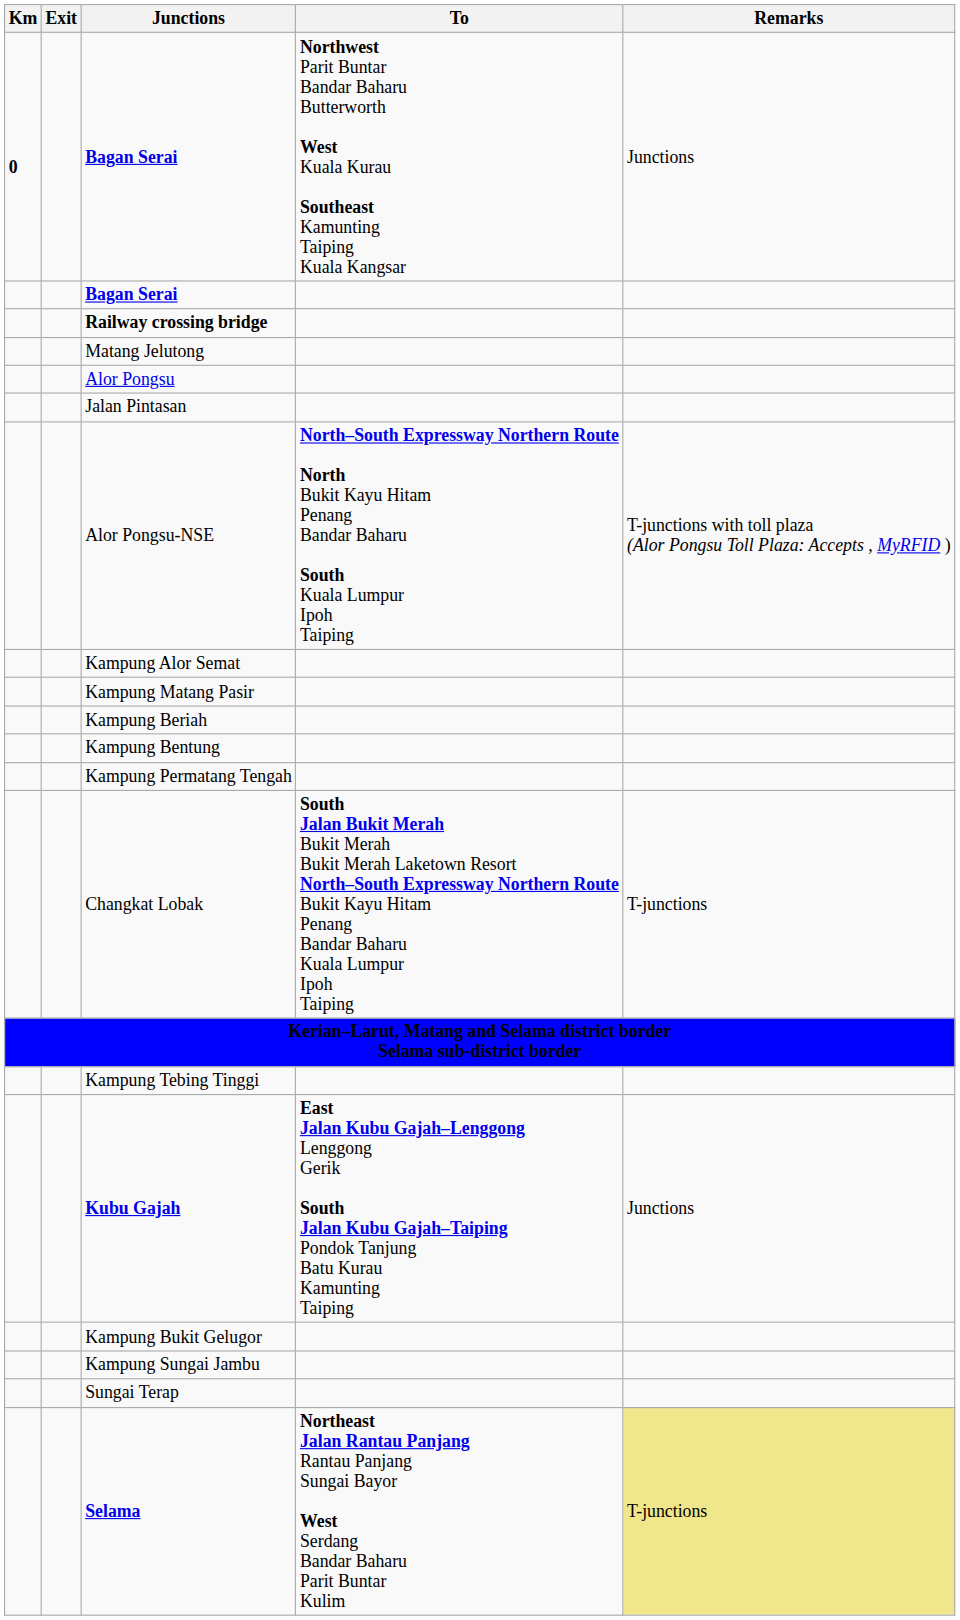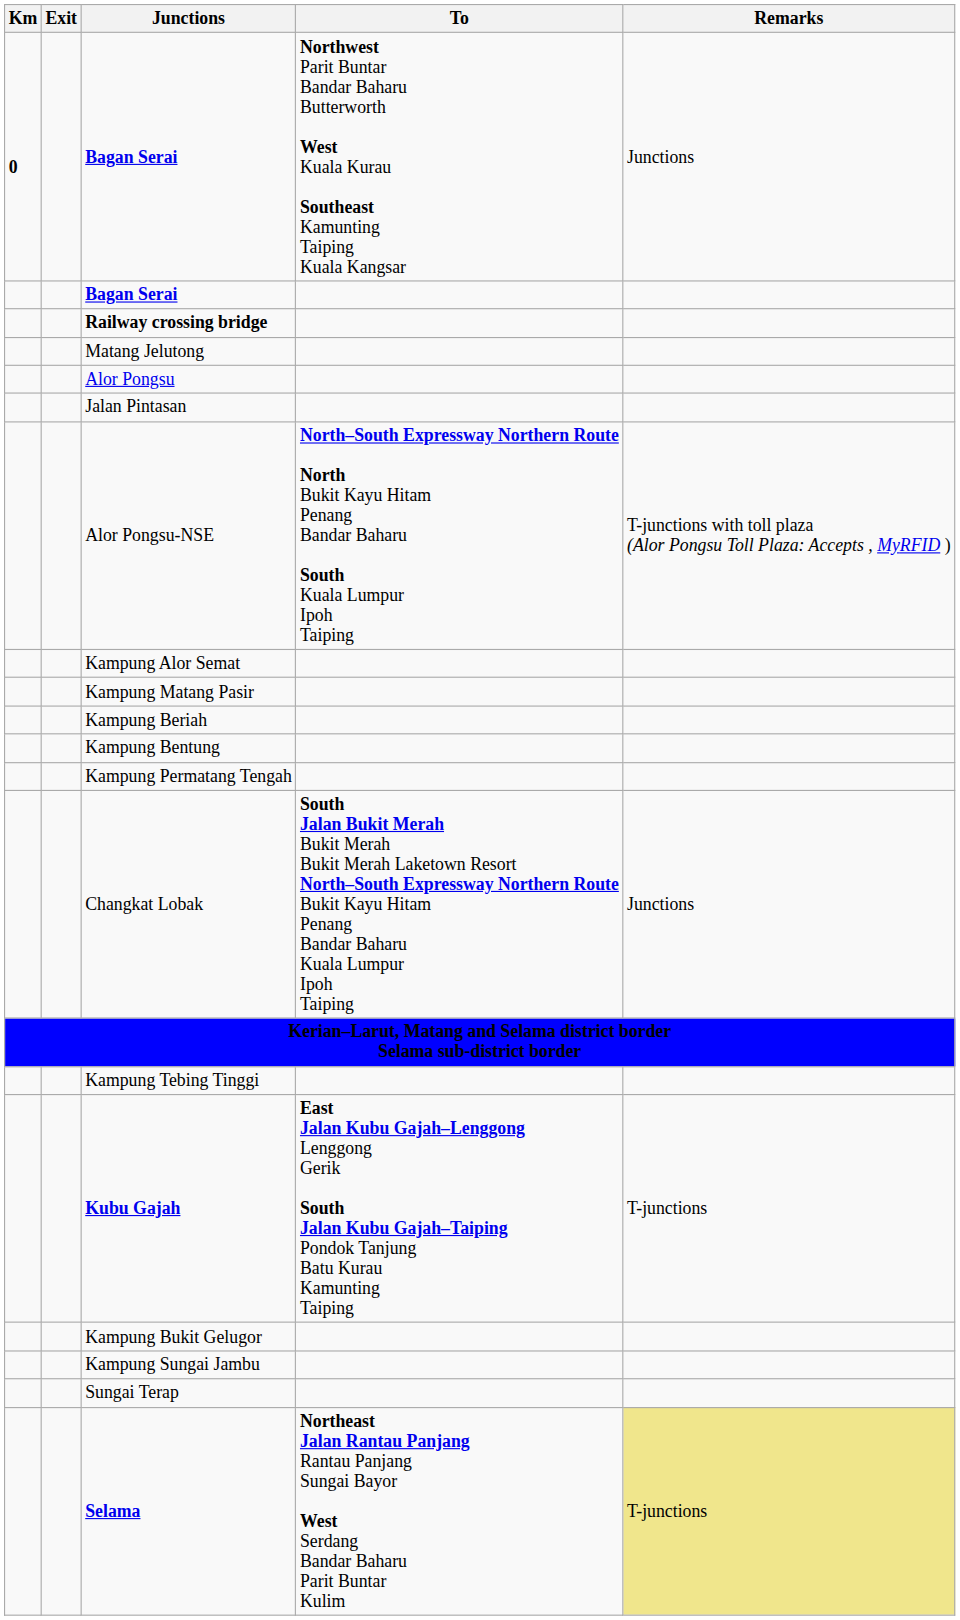Changkat Lobak | Remarks: T-junctions -> Junctions
Kubu Gajah | Remarks: Junctions -> T-junctions
